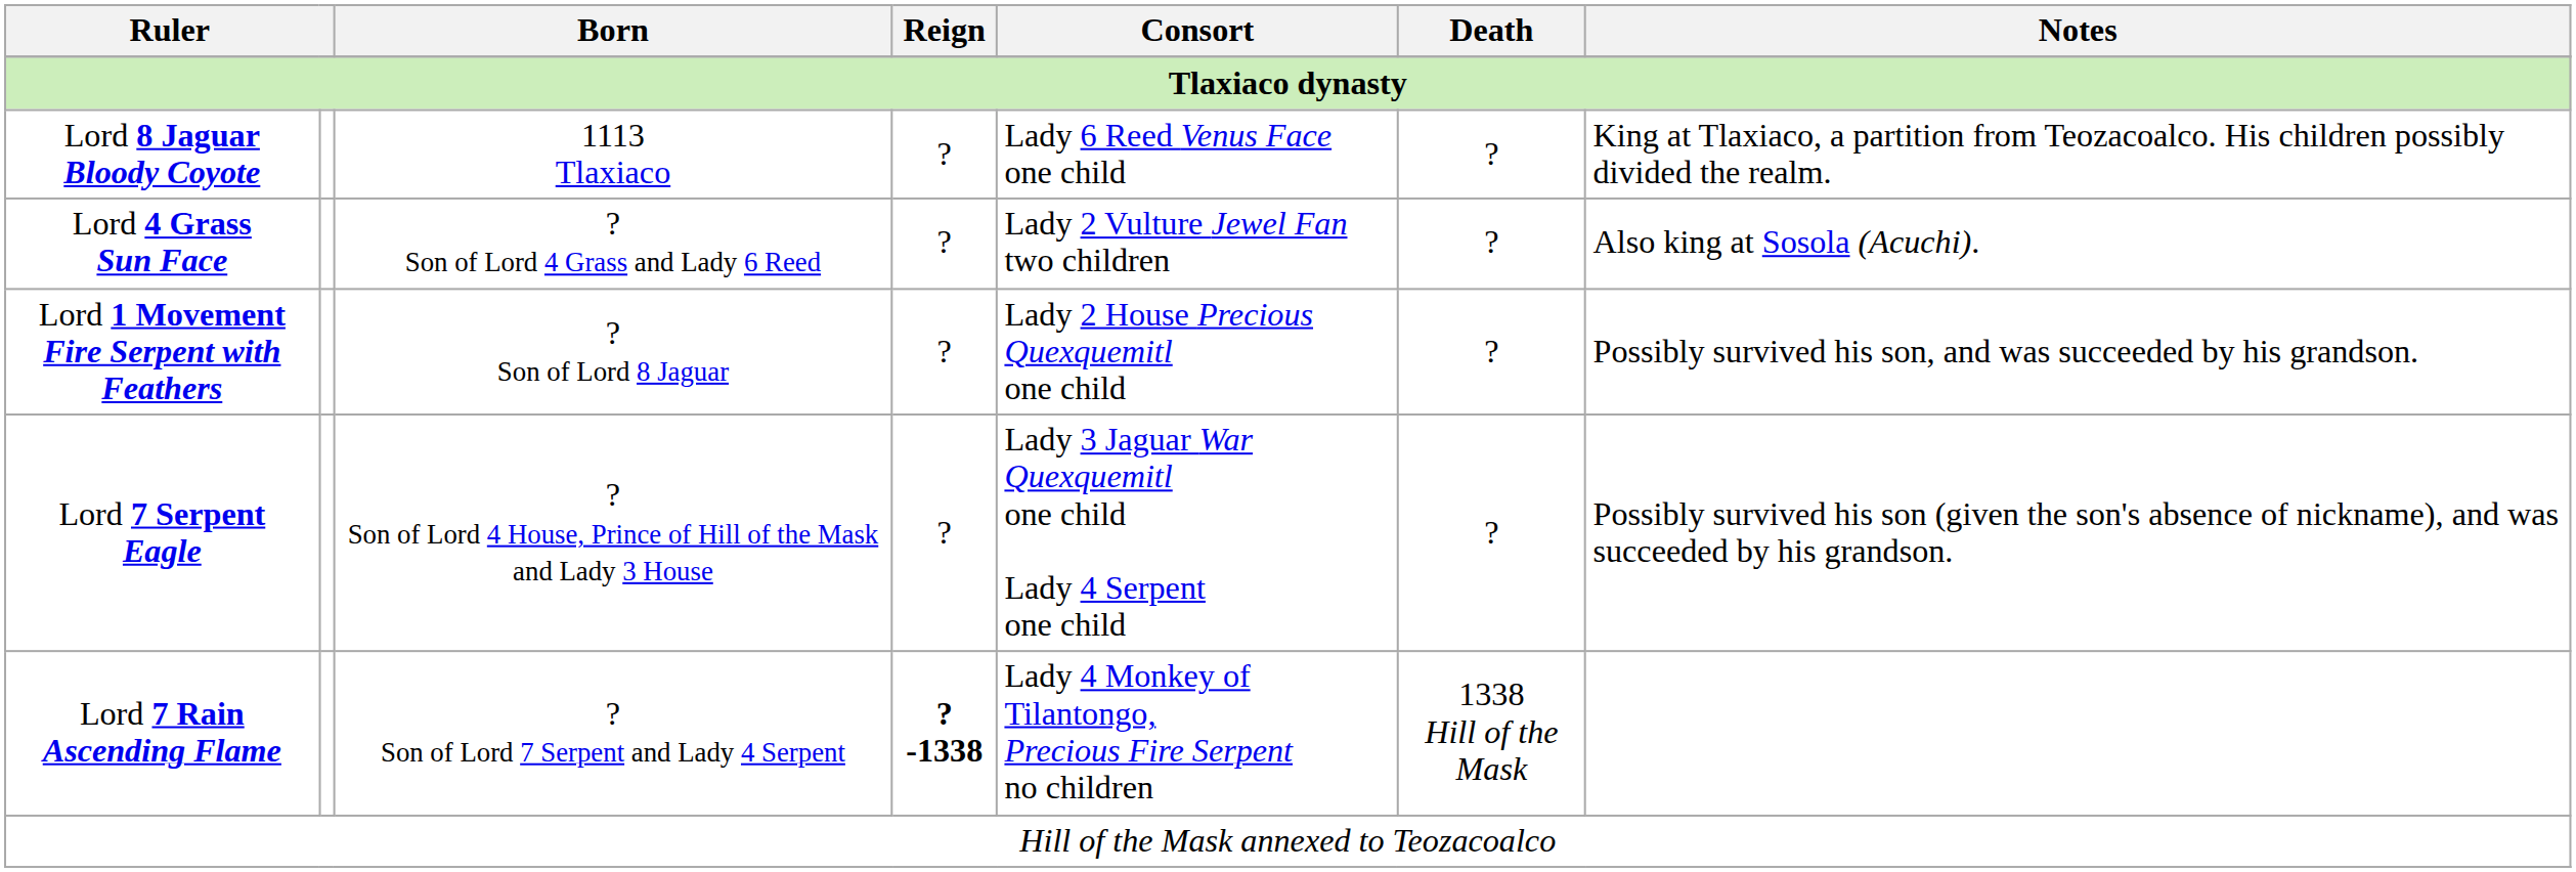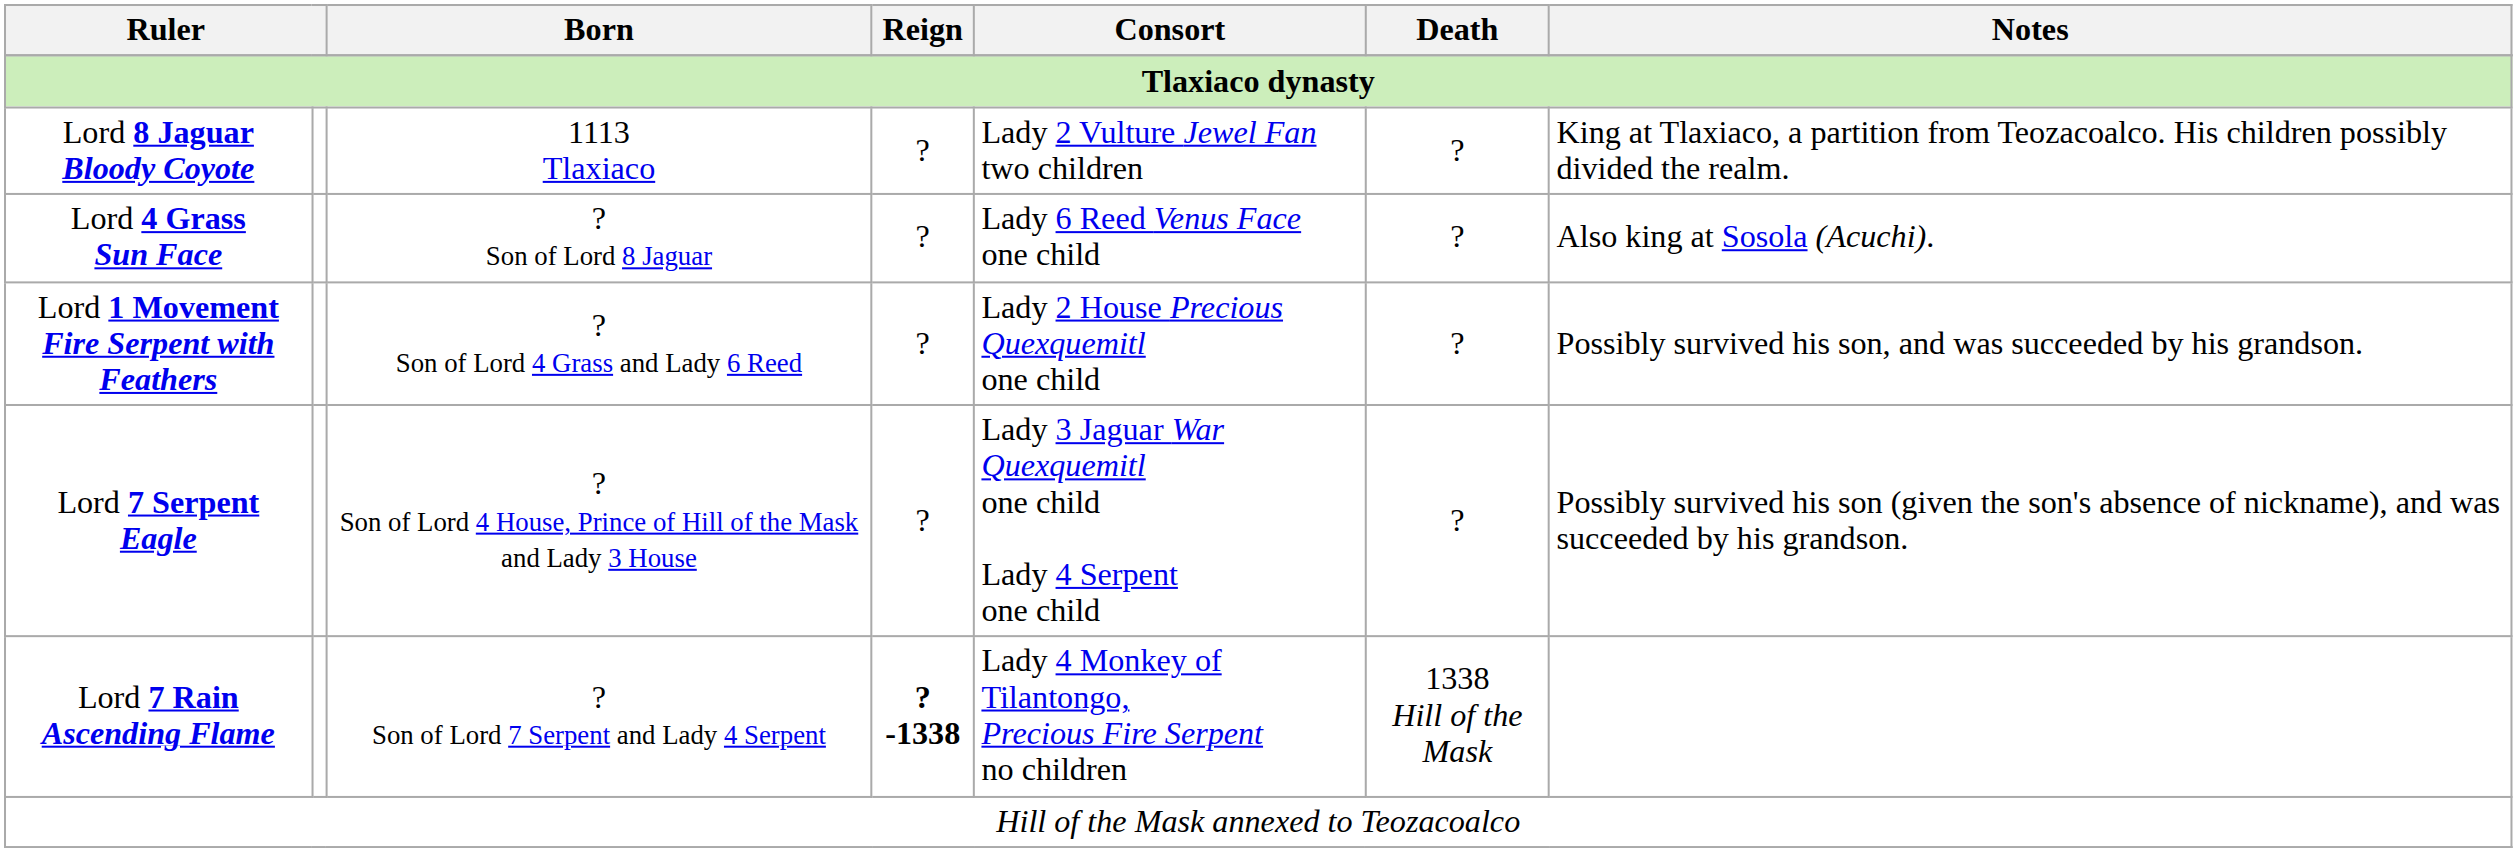Lord 8 Jaguar Bloody Coyote | Consort: Lady 6 Reed Venus Face one child -> Lady 2 Vulture Jewel Fan two children
Lord 4 Grass Sun Face | Born: ? Son of Lord 4 Grass and Lady 6 Reed -> ? Son of Lord 8 Jaguar
Lord 4 Grass Sun Face | Consort: Lady 2 Vulture Jewel Fan two children -> Lady 6 Reed Venus Face one child
Lord 1 Movement Fire Serpent with Feathers | Born: ? Son of Lord 8 Jaguar -> ? Son of Lord 4 Grass and Lady 6 Reed
